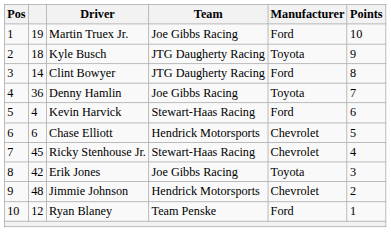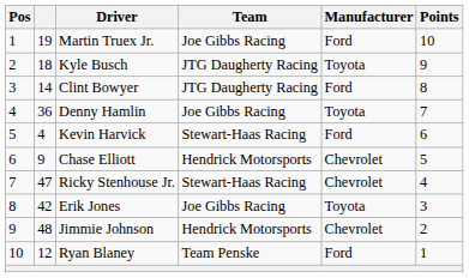Chase Elliott | column 2: 6 -> 9
Ricky Stenhouse Jr. | column 2: 45 -> 47
